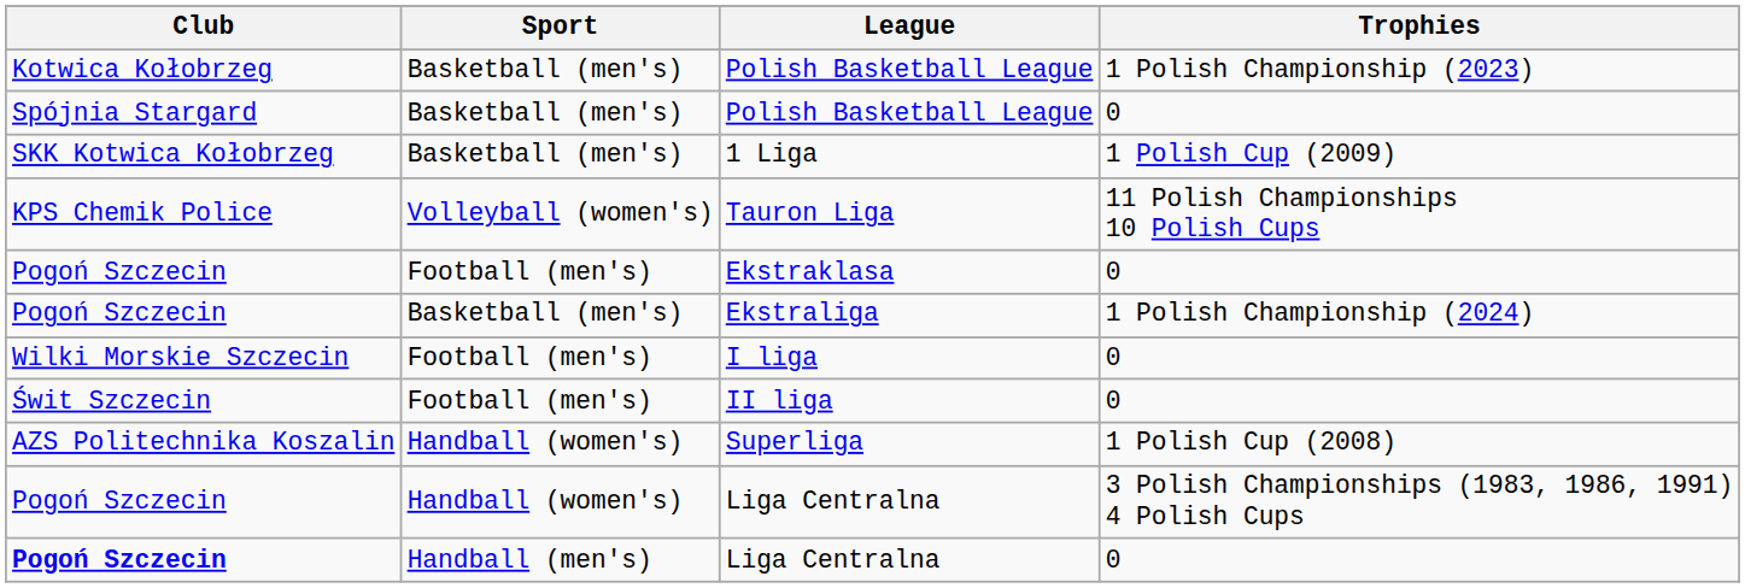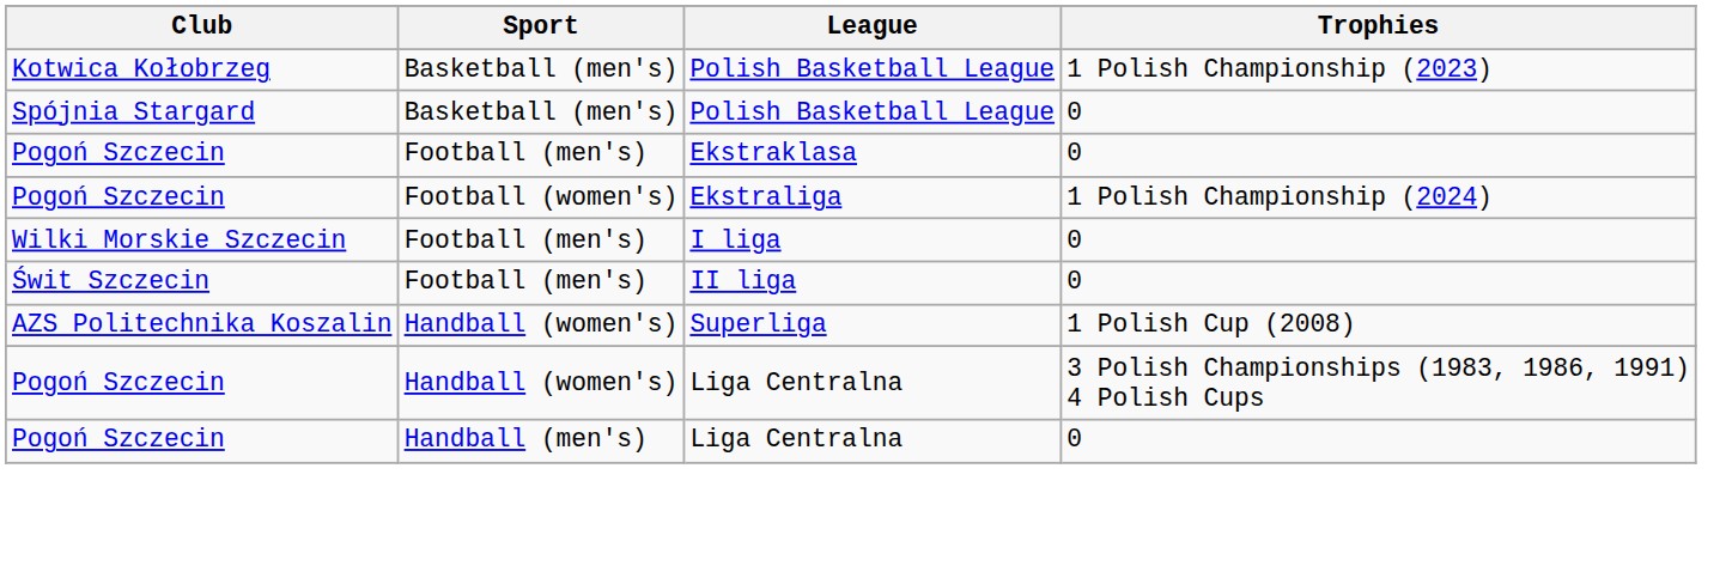- row: SKK Kotwica Kołobrzeg | Basketball (men's) | 1 Liga | 1 Polish Cup (2009)
- row: KPS Chemik Police | Volleyball (women's) | Tauron Liga | 11 Polish Championships 10 Polish Cups
Ekstraliga | Sport: Basketball (men's) -> Football (women's)
Liga Centralna / 0 | Club: bold -> normal
